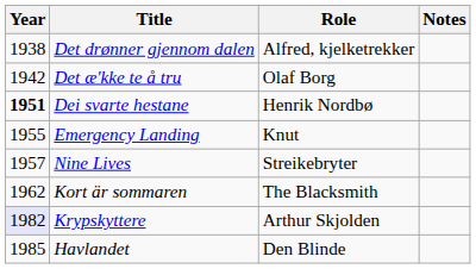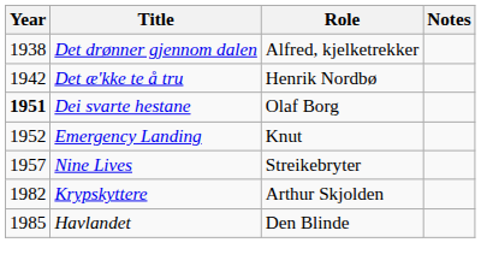Det æ'kke te å tru | Role: Olaf Borg -> Henrik Nordbø
Dei svarte hestane | Role: Henrik Nordbø -> Olaf Borg
Emergency Landing | Year: 1955 -> 1952
- row: 1962 | Kort är sommaren | The Blacksmith
Krypskyttere | Year: lavender background -> no background
